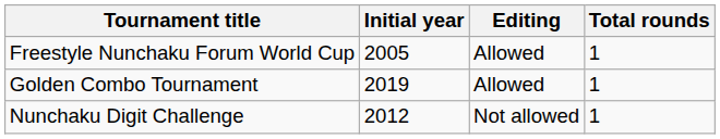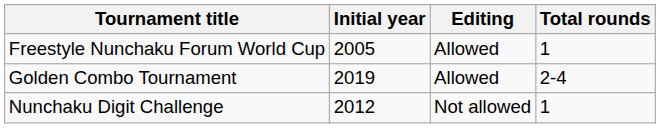Golden Combo Tournament | Total rounds: 1 -> 2-4
